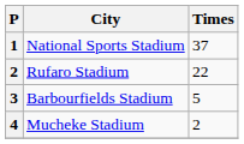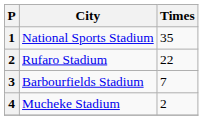National Sports Stadium | Times: 37 -> 35
Barbourfields Stadium | Times: 5 -> 7
